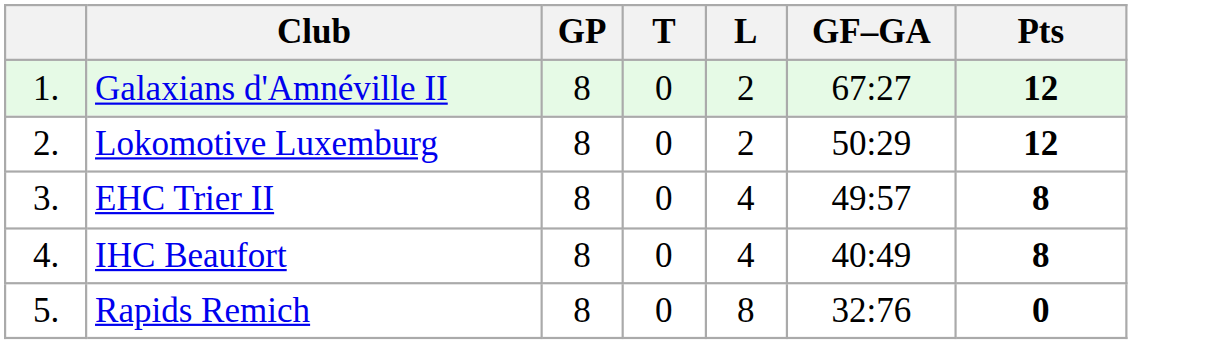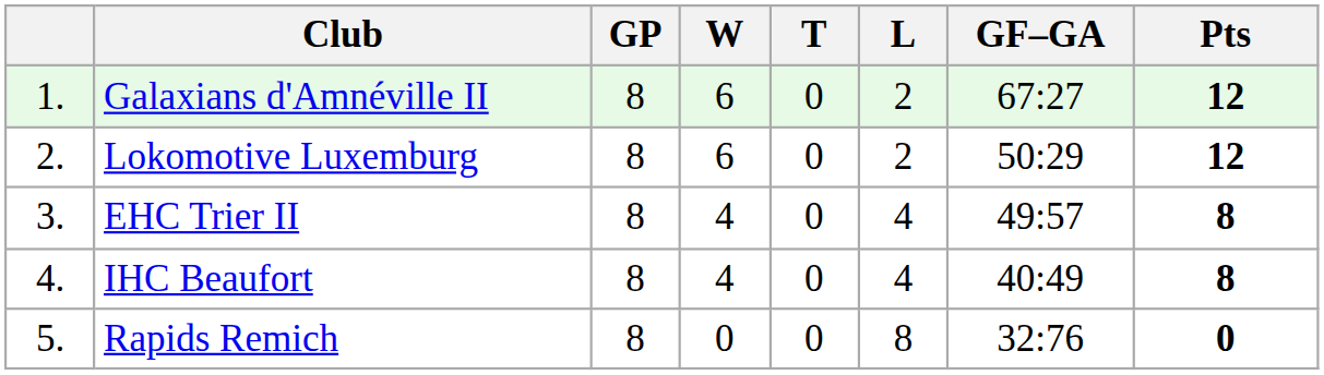+ column: W | 6 | 6 | 4 | 4 | 0
